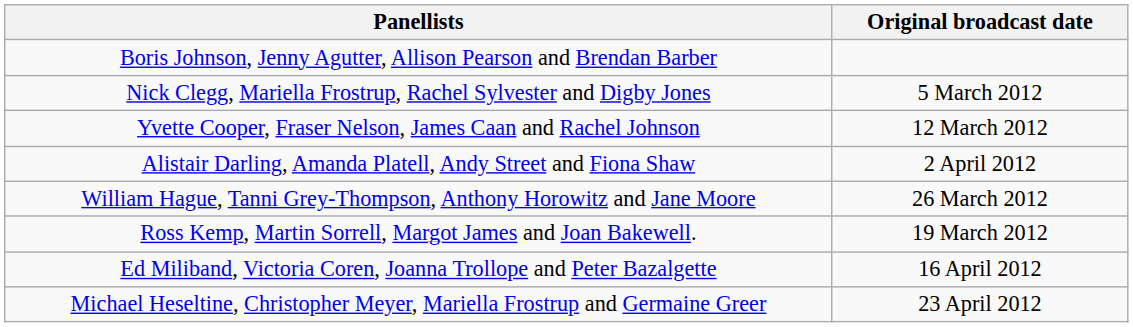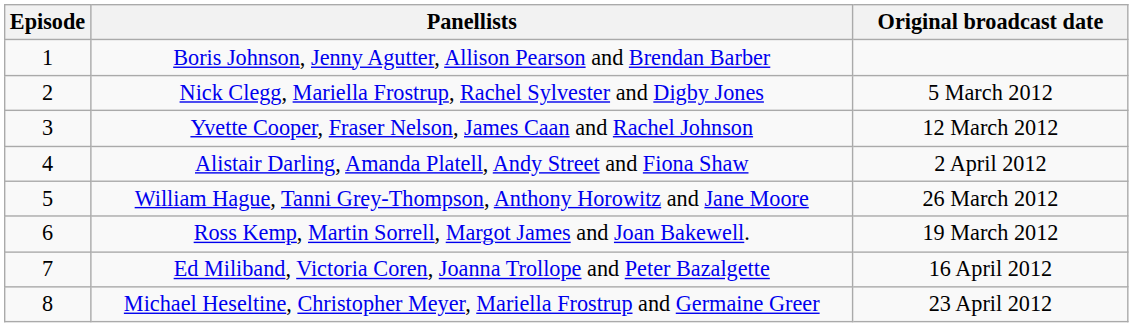+ column: Episode | 1 | 2 | 3 | 4 | 5 | 6 | 7 | 8
